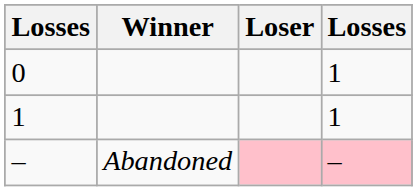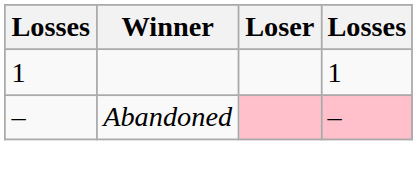- row: 0 | 1
